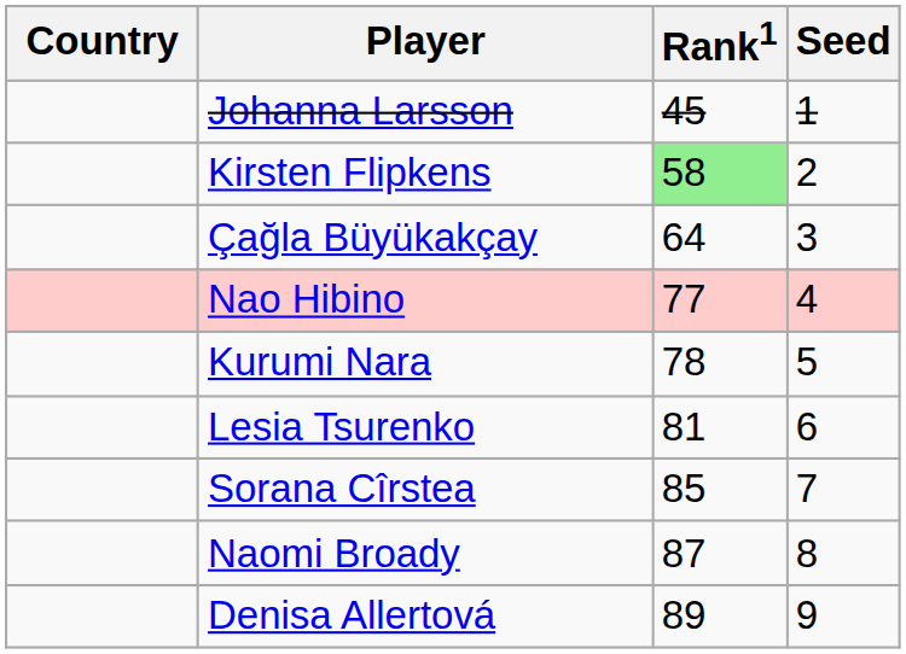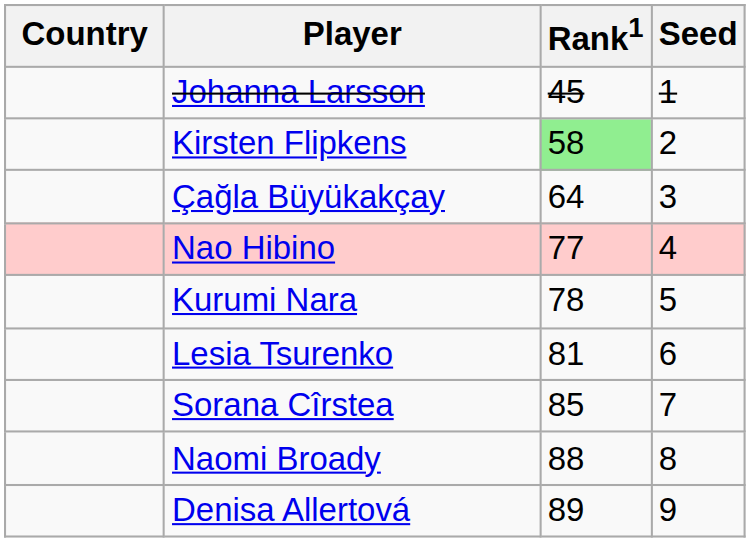Naomi Broady | Rank1: 87 -> 88
